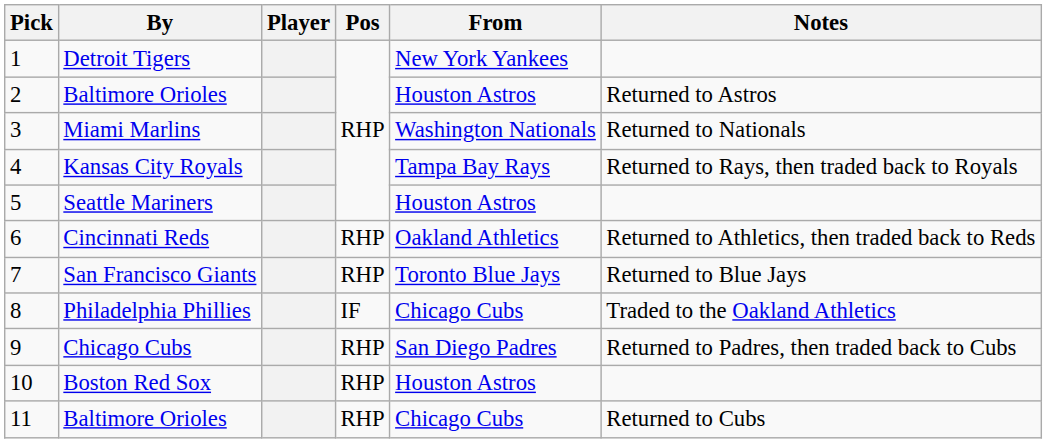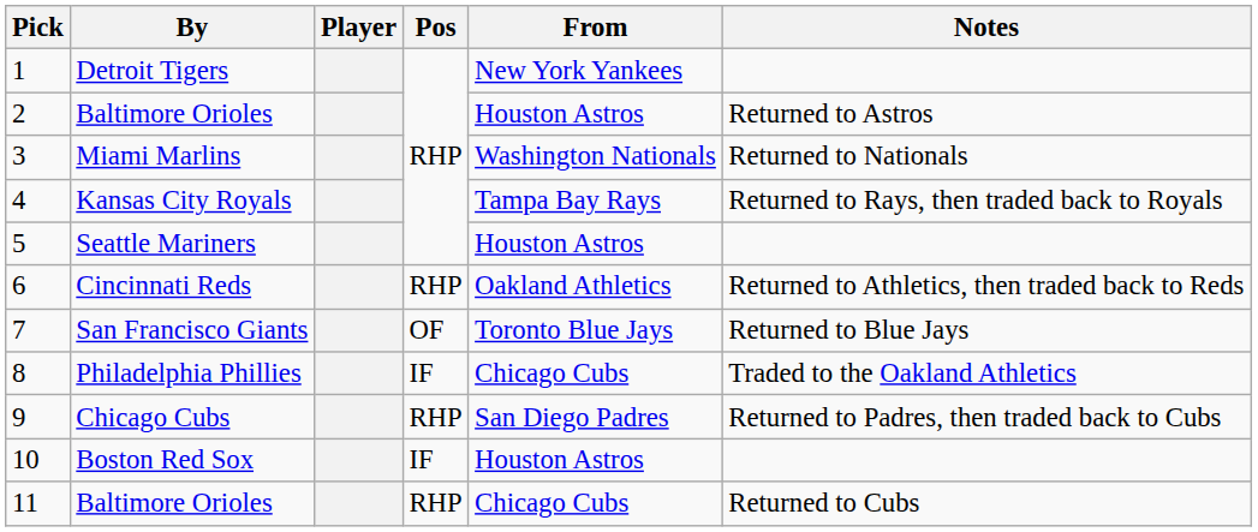San Francisco Giants | Pos: RHP -> OF
Boston Red Sox | Pos: RHP -> IF
